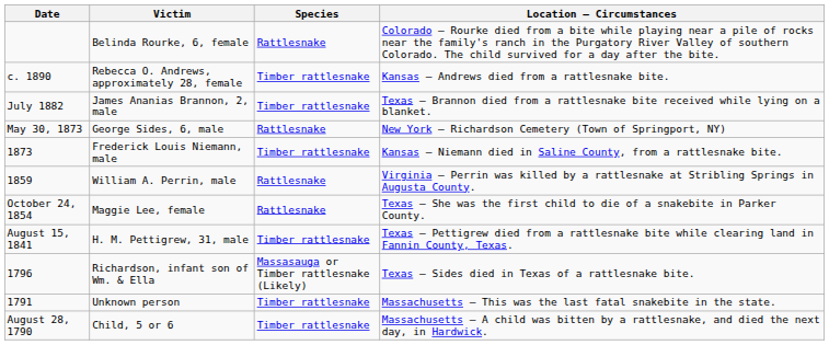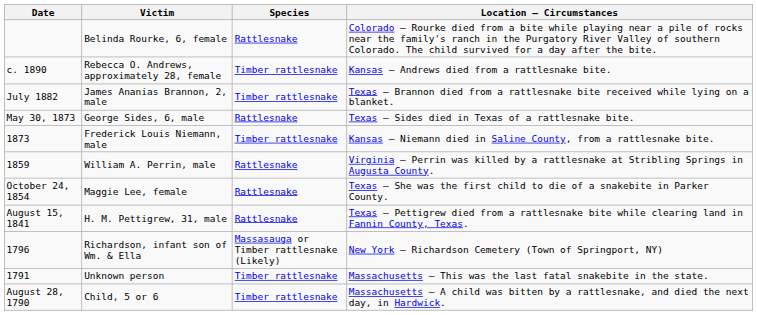George Sides, 6, male | Location — Circumstances: New York — Richardson Cemetery (Town of Springport, NY) -> Texas — Sides died in Texas of a rattlesnake bite.
H. M. Pettigrew, 31, male | Species: Timber rattlesnake -> Rattlesnake
Richardson, infant son of Wm. & Ella | Location — Circumstances: Texas — Sides died in Texas of a rattlesnake bite. -> New York — Richardson Cemetery (Town of Springport, NY)
